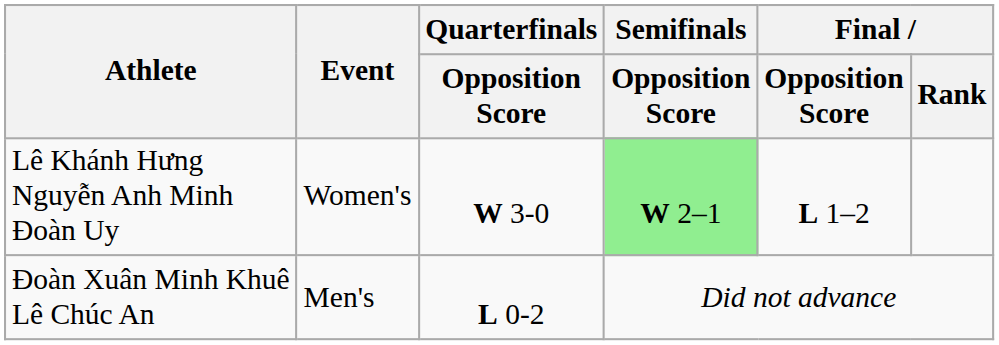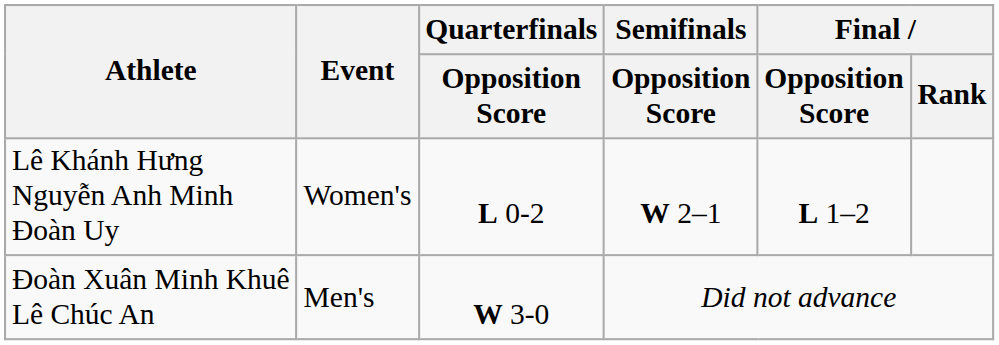Lê Khánh Hưng Nguyễn Anh Minh Đoàn Uy | Quarterfinals / Opposition Score: W 3-0 -> L 0-2
Lê Khánh Hưng Nguyễn Anh Minh Đoàn Uy | Semifinals / Opposition Score: lightgreen background -> no background
Đoàn Xuân Minh Khuê Lê Chúc An | Quarterfinals / Opposition Score: L 0-2 -> W 3-0
